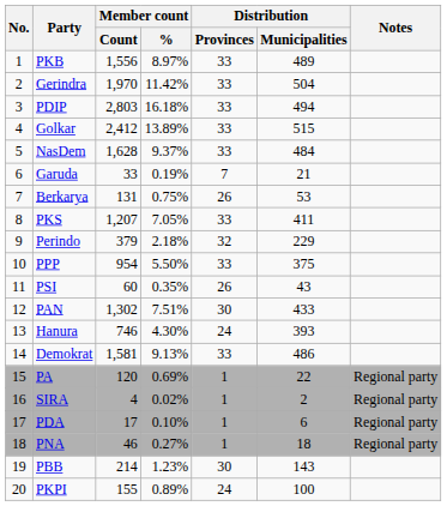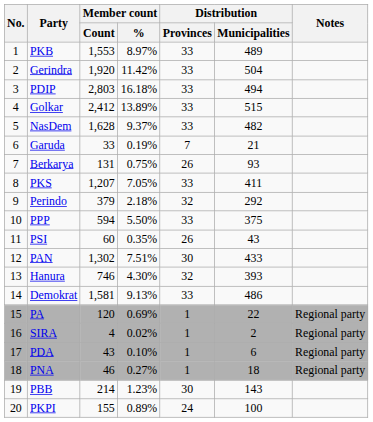PKB | Member count / Count: 1,556 -> 1,553
Gerindra | Member count / Count: 1,970 -> 1,920
NasDem | Distribution / Municipalities: 484 -> 482
Berkarya | Distribution / Municipalities: 53 -> 93
Perindo | Distribution / Municipalities: 229 -> 292
PPP | Member count / Count: 954 -> 594
Hanura | Distribution / Provinces: 24 -> 32
PDA | Member count / Count: 17 -> 43
